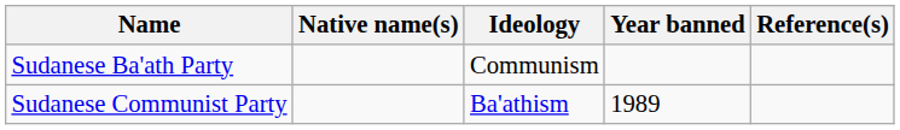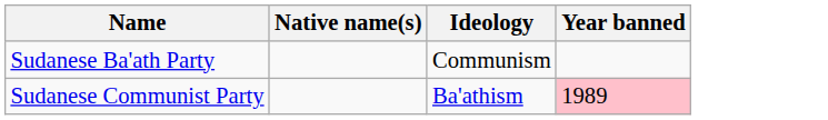- column: Reference(s)
Sudanese Communist Party | Year banned: no background -> pink background
